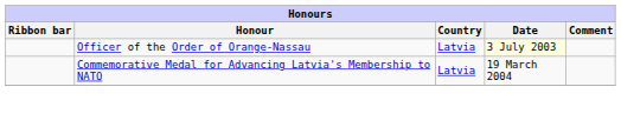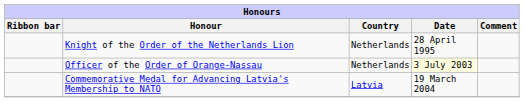+ row: Knight of the Order of the Netherlands Lion | Netherlands | 28 April 1995
Officer of the Order of Orange-Nassau | Country: Latvia -> Netherlands
